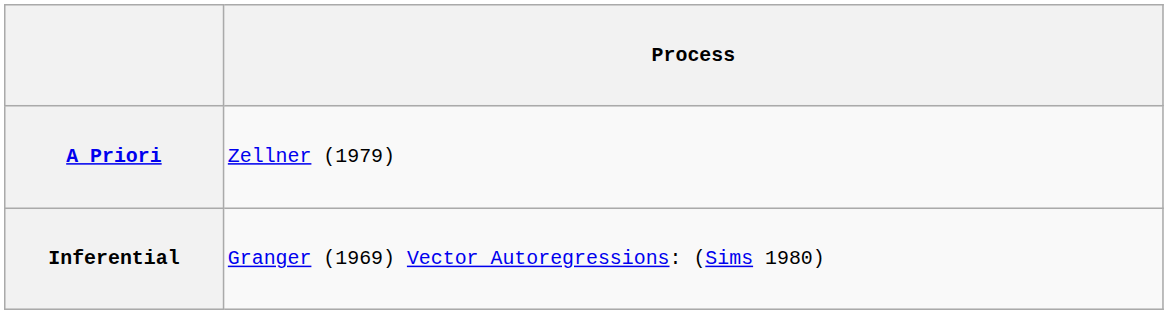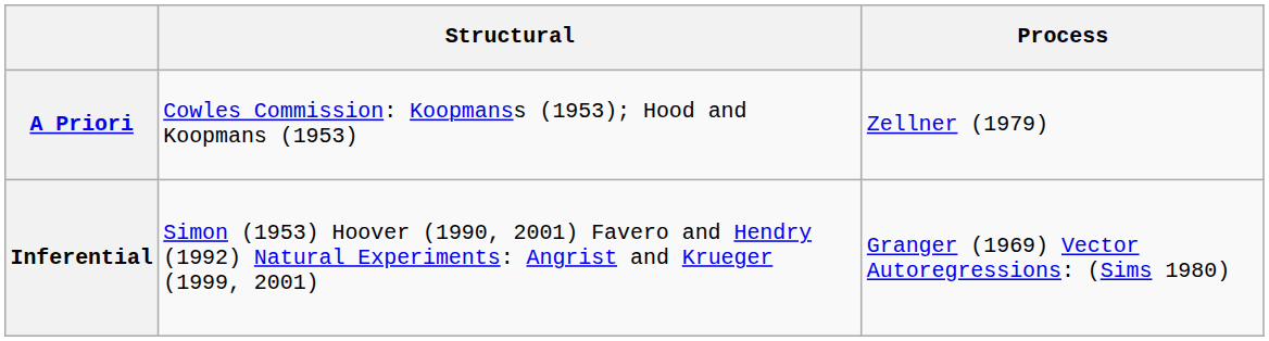+ column: Structural | Cowles Commission: Koopmanss (1953); Hood and Koopmans (1953) | Simon (1953) Hoover (1990, 2001) Favero and Hendry (1992) Natural Experiments: Angrist and Krueger (1999, 2001)
